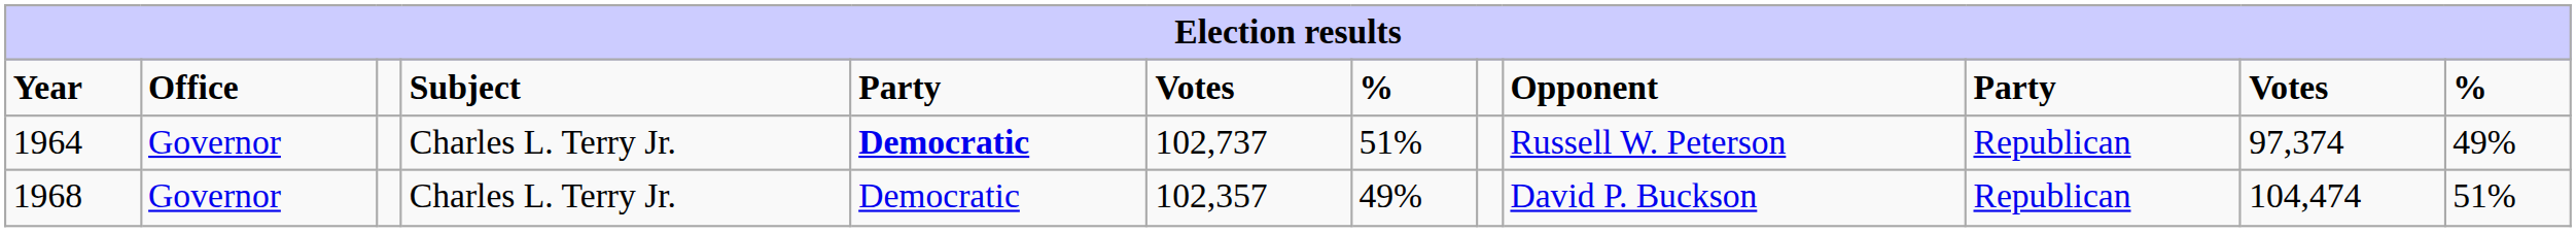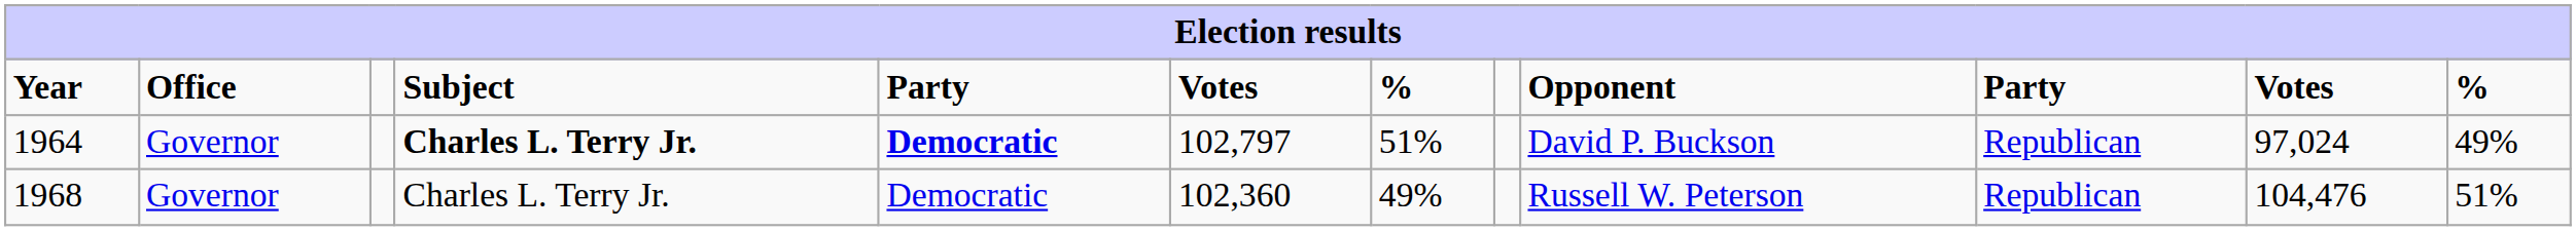1964 | Subject: normal -> bold
1964 | column 6: 102,737 -> 102,797
1964 | Opponent: Russell W. Peterson -> David P. Buckson
1964 | column 11: 97,374 -> 97,024
1968 | column 6: 102,357 -> 102,360
1968 | Opponent: David P. Buckson -> Russell W. Peterson
1968 | column 11: 104,474 -> 104,476
